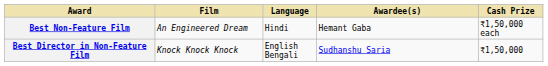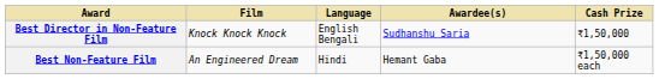rows swapped: Best Non-Feature Film <-> Best Director in Non-Feature Film
